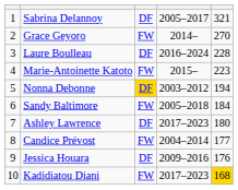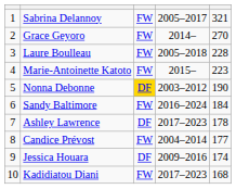Sabrina Delannoy | column 3: DF -> FW
Laure Boulleau | column 3: DF -> FW
Laure Boulleau | column 4: 2016–2024 -> 2005–2018
Nonna Debonne | column 5: 194 -> 190
Sandy Baltimore | column 4: 2005–2018 -> 2016–2024
Ashley Lawrence | column 5: 180 -> 178
Jessica Houara | column 5: 176 -> 174
Kadidiatou Diani | column 5: gold background -> no background
